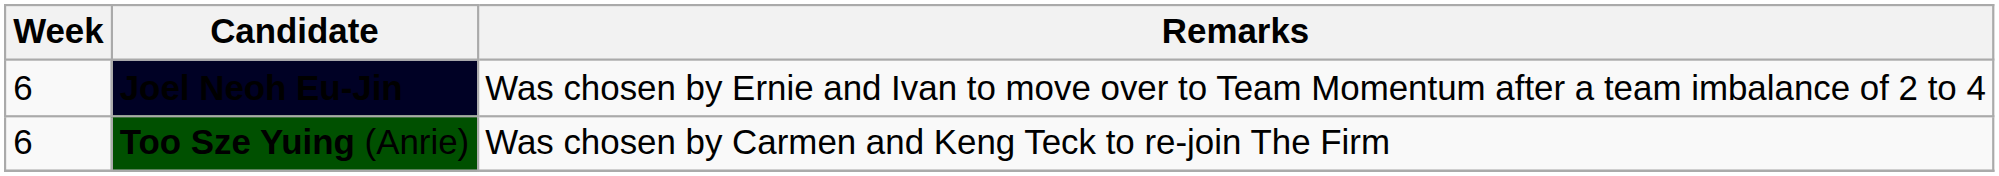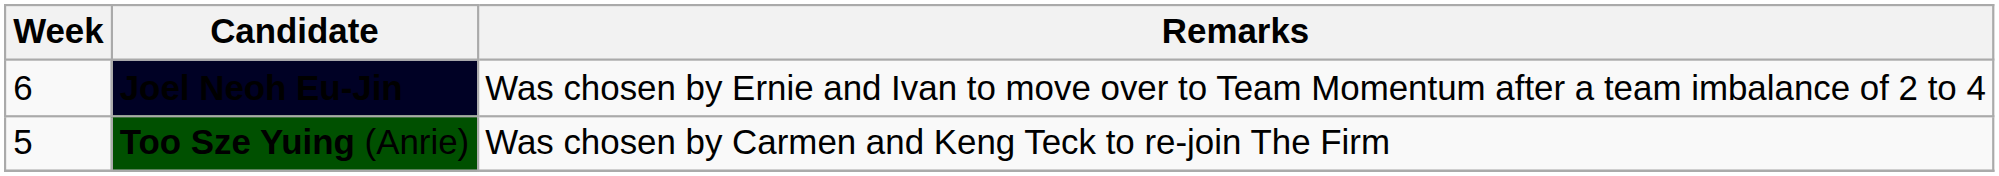Too Sze Yuing (Anrie) | Week: 6 -> 5
